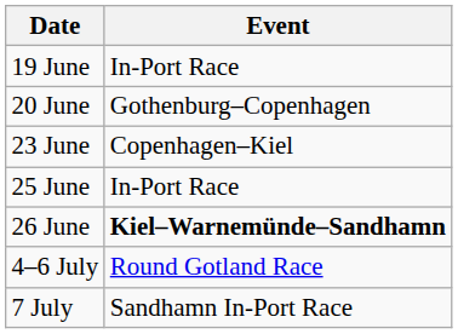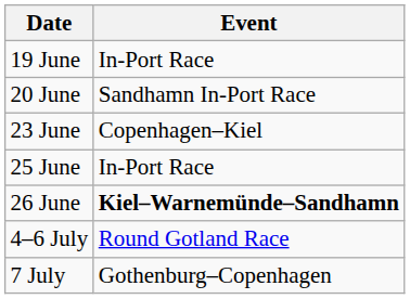20 June | Event: Gothenburg–Copenhagen -> Sandhamn In-Port Race
7 July | Event: Sandhamn In-Port Race -> Gothenburg–Copenhagen
